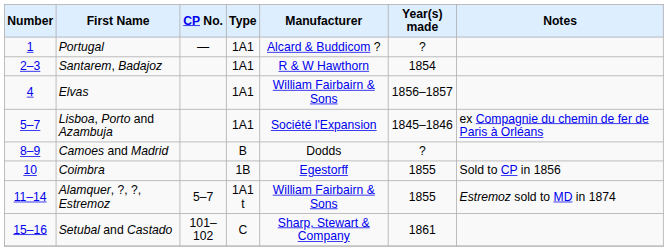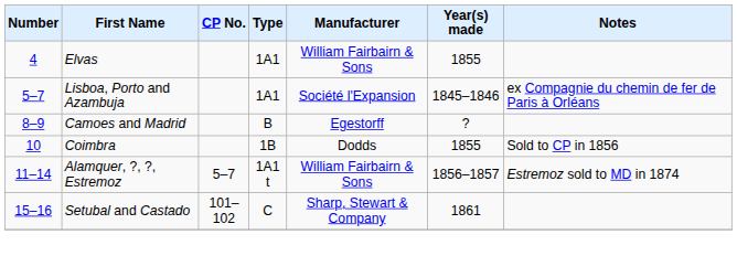- row: 1 | Portugal | — | 1A1 | Alcard & Buddicom ? | ?
- row: 2–3 | Santarem, Badajoz | 1A1 | R & W Hawthorn | 1854
Elvas | Year(s) made: 1856–1857 -> 1855
Camoes and Madrid | Manufacturer: Dodds -> Egestorff
Coimbra | Manufacturer: Egestorff -> Dodds
Alamquer, ?, ?, Estremoz | Year(s) made: 1855 -> 1856–1857
